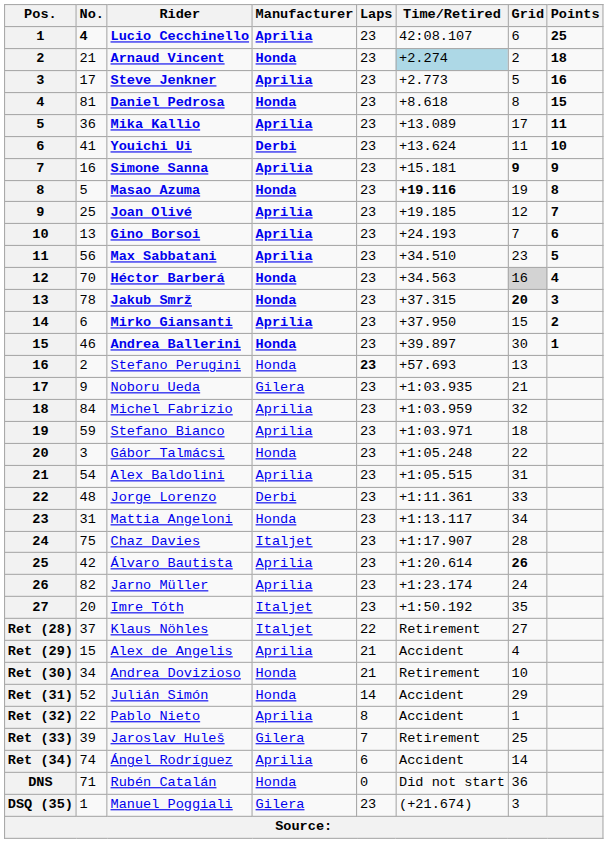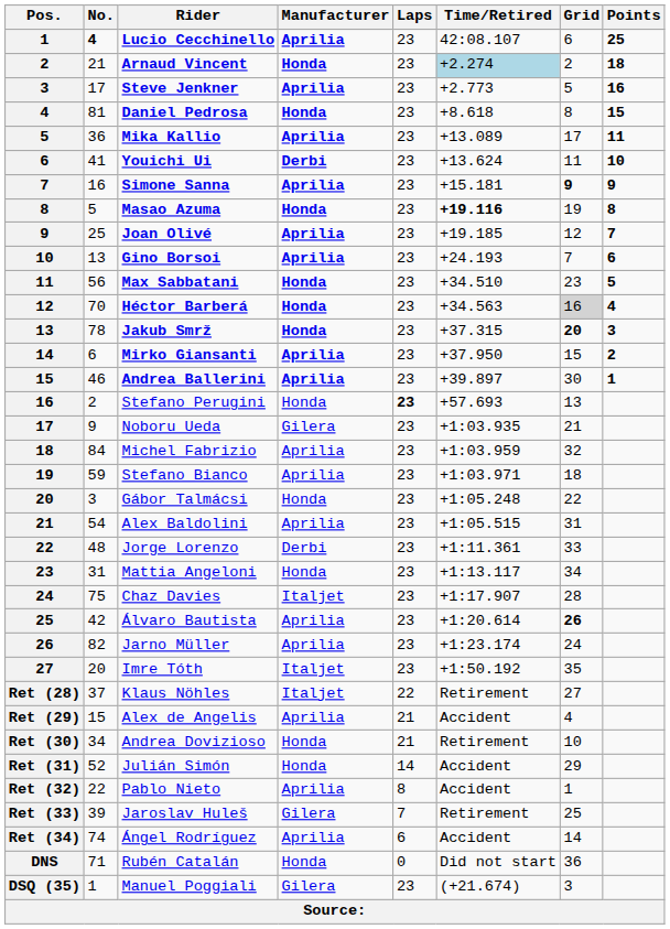Max Sabbatani | Manufacturer: Aprilia -> Honda
Andrea Ballerini | Manufacturer: Honda -> Aprilia
